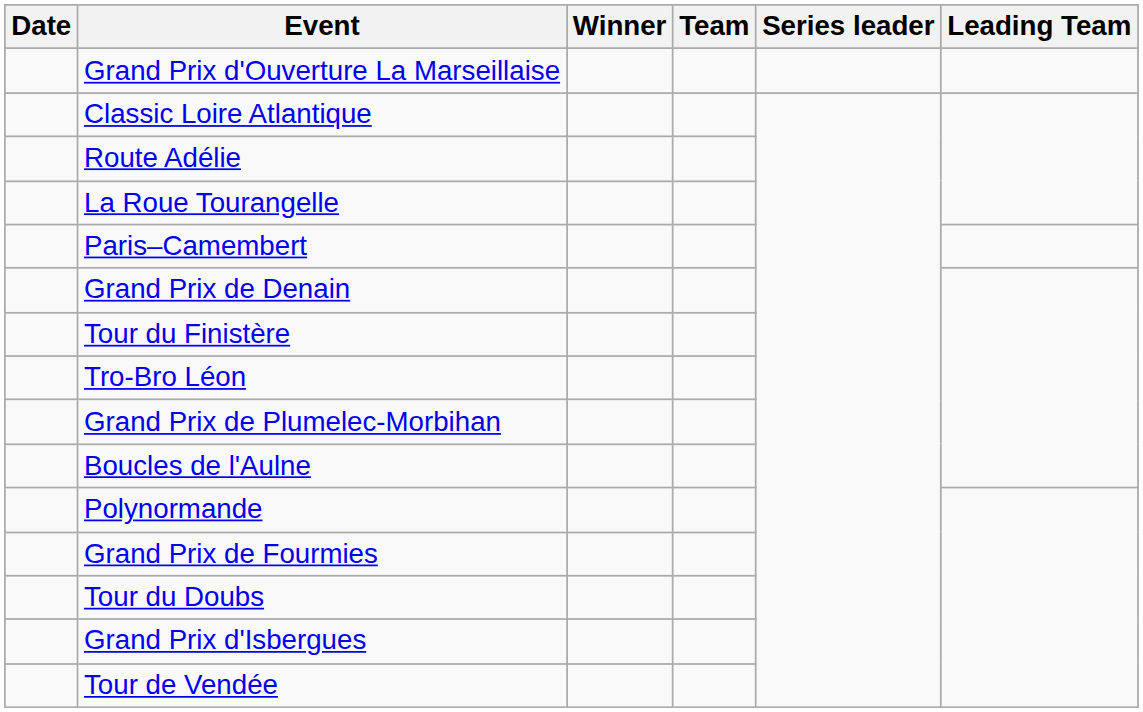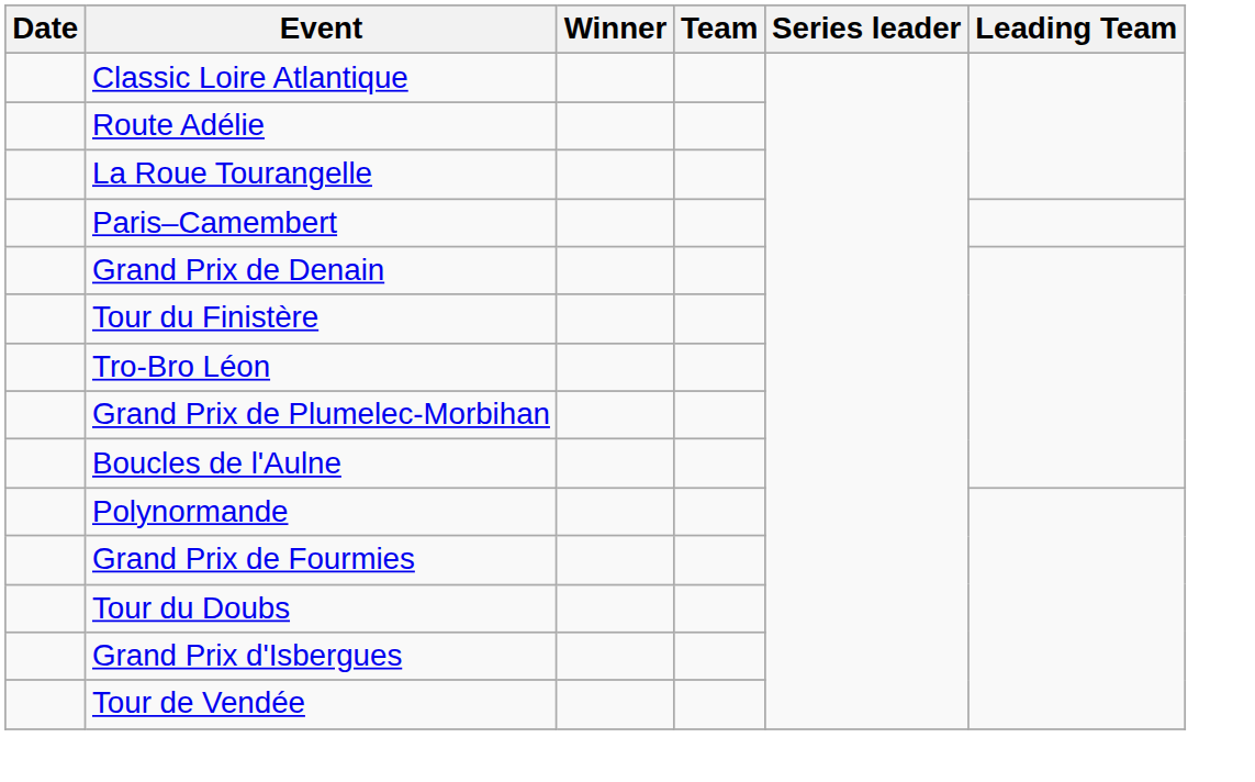- row: Grand Prix d'Ouverture La Marseillaise
